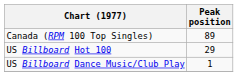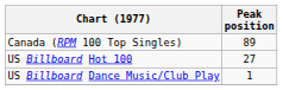US Billboard Hot 100 | Peak position: 29 -> 27
